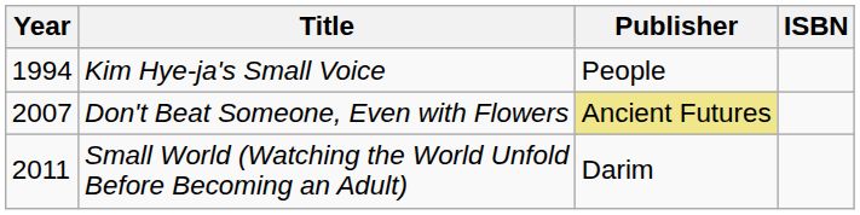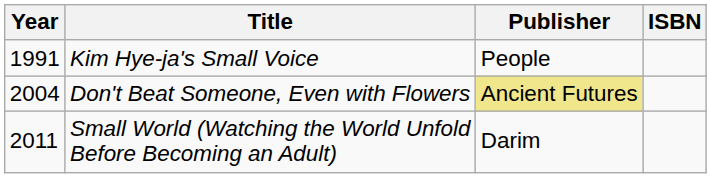Kim Hye-ja's Small Voice | Year: 1994 -> 1991
Don't Beat Someone, Even with Flowers | Year: 2007 -> 2004
